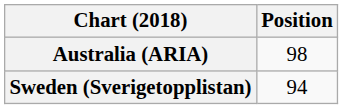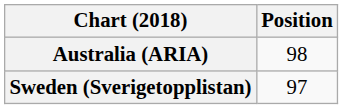Sweden (Sverigetopplistan) | Position: 94 -> 97
